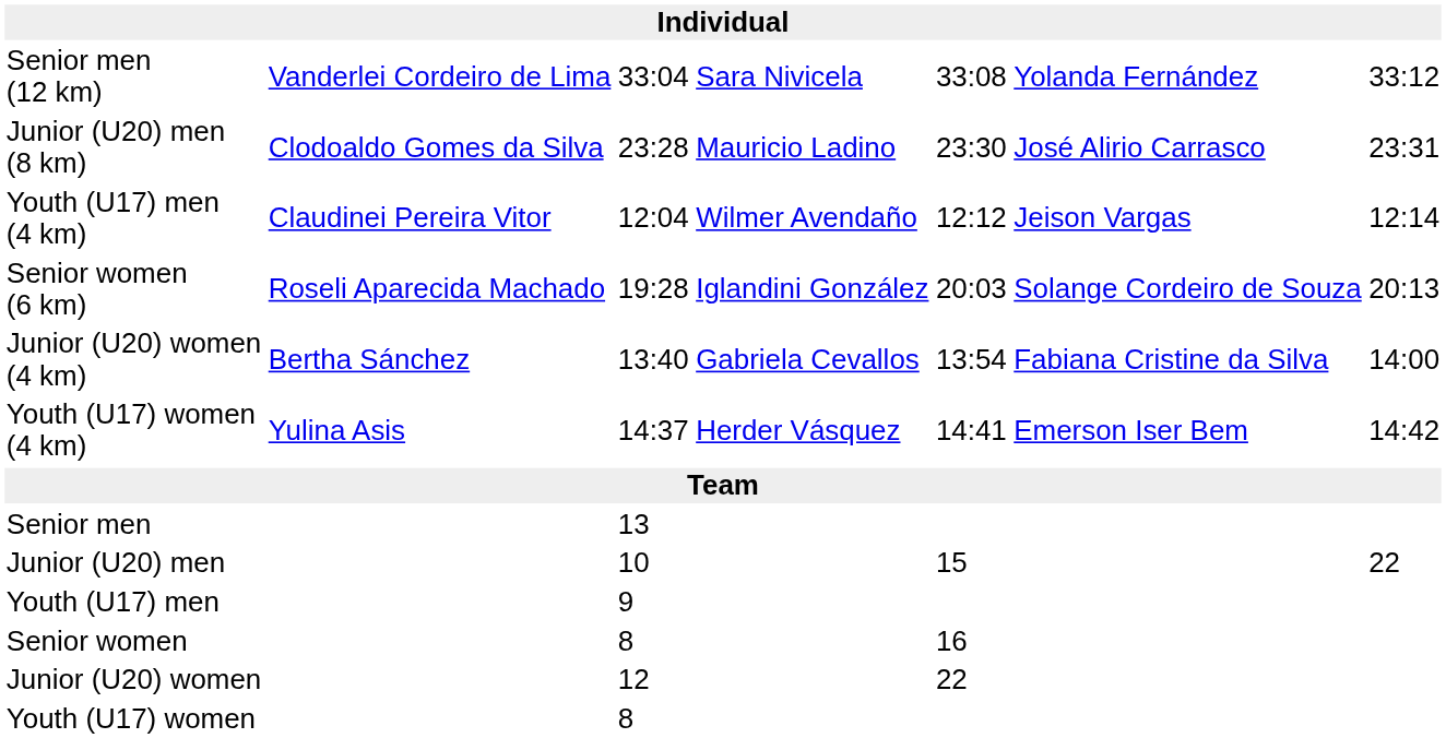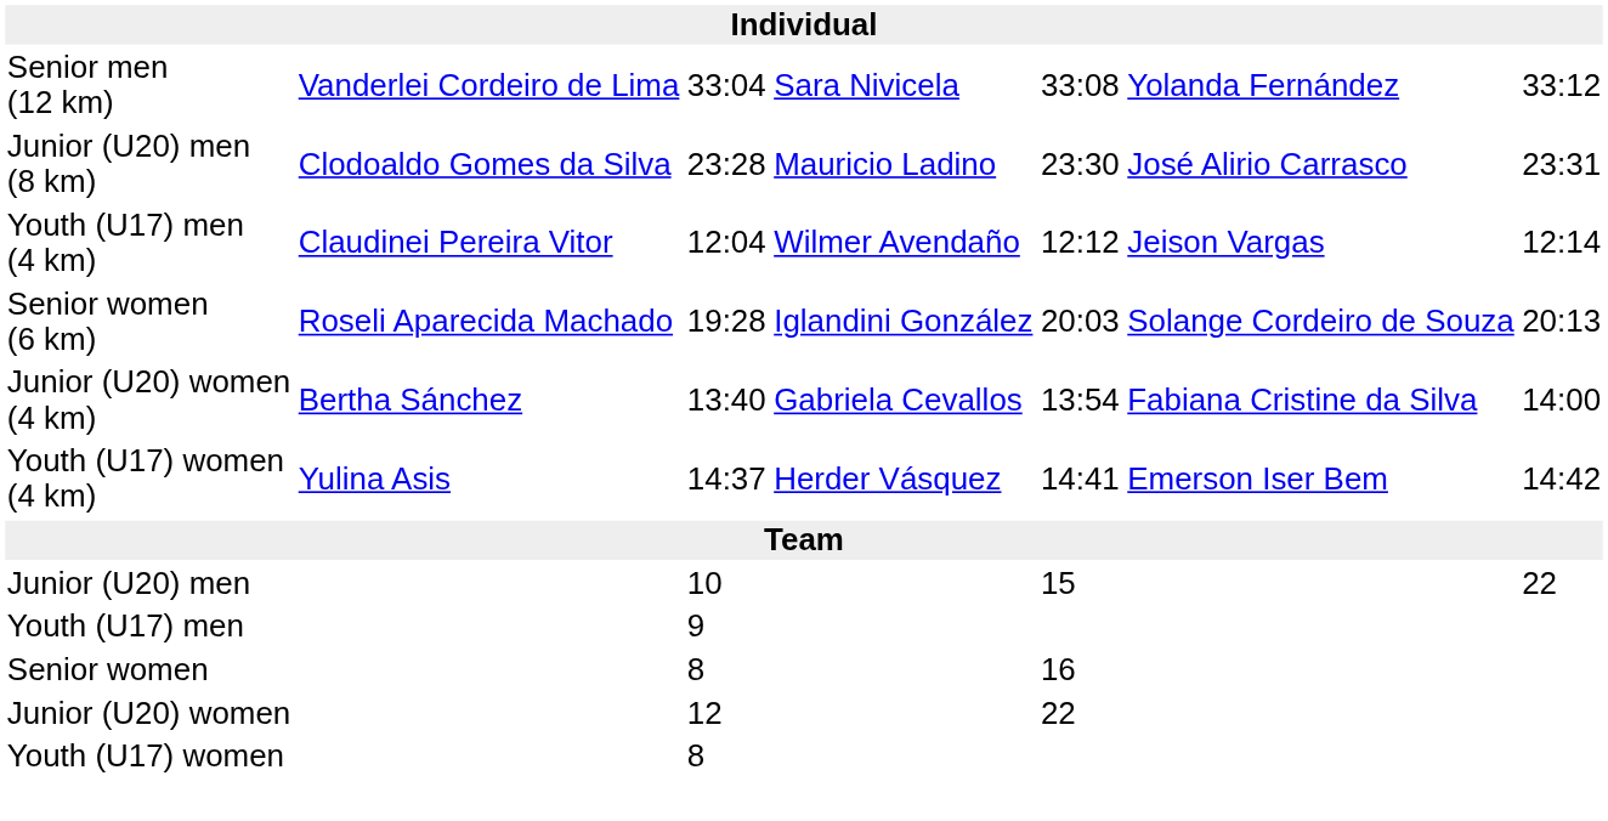- row: Senior men | 13
